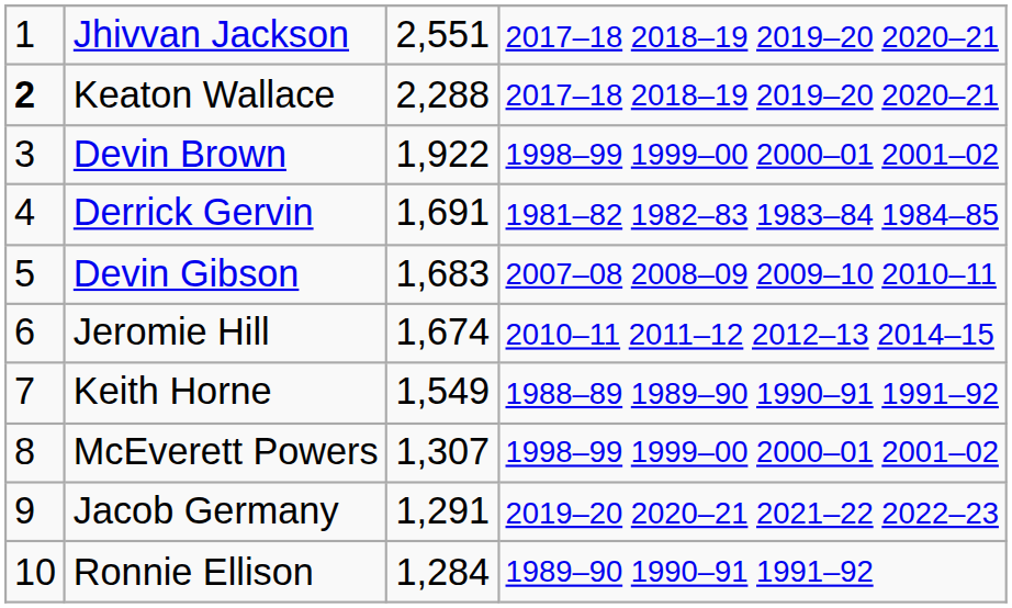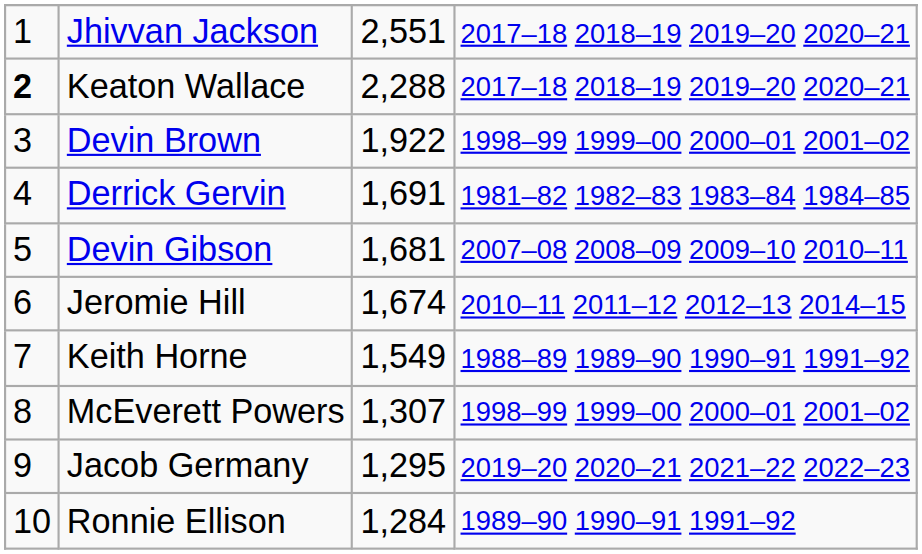Devin Gibson | column 3: 1,683 -> 1,681
Jacob Germany | column 3: 1,291 -> 1,295
